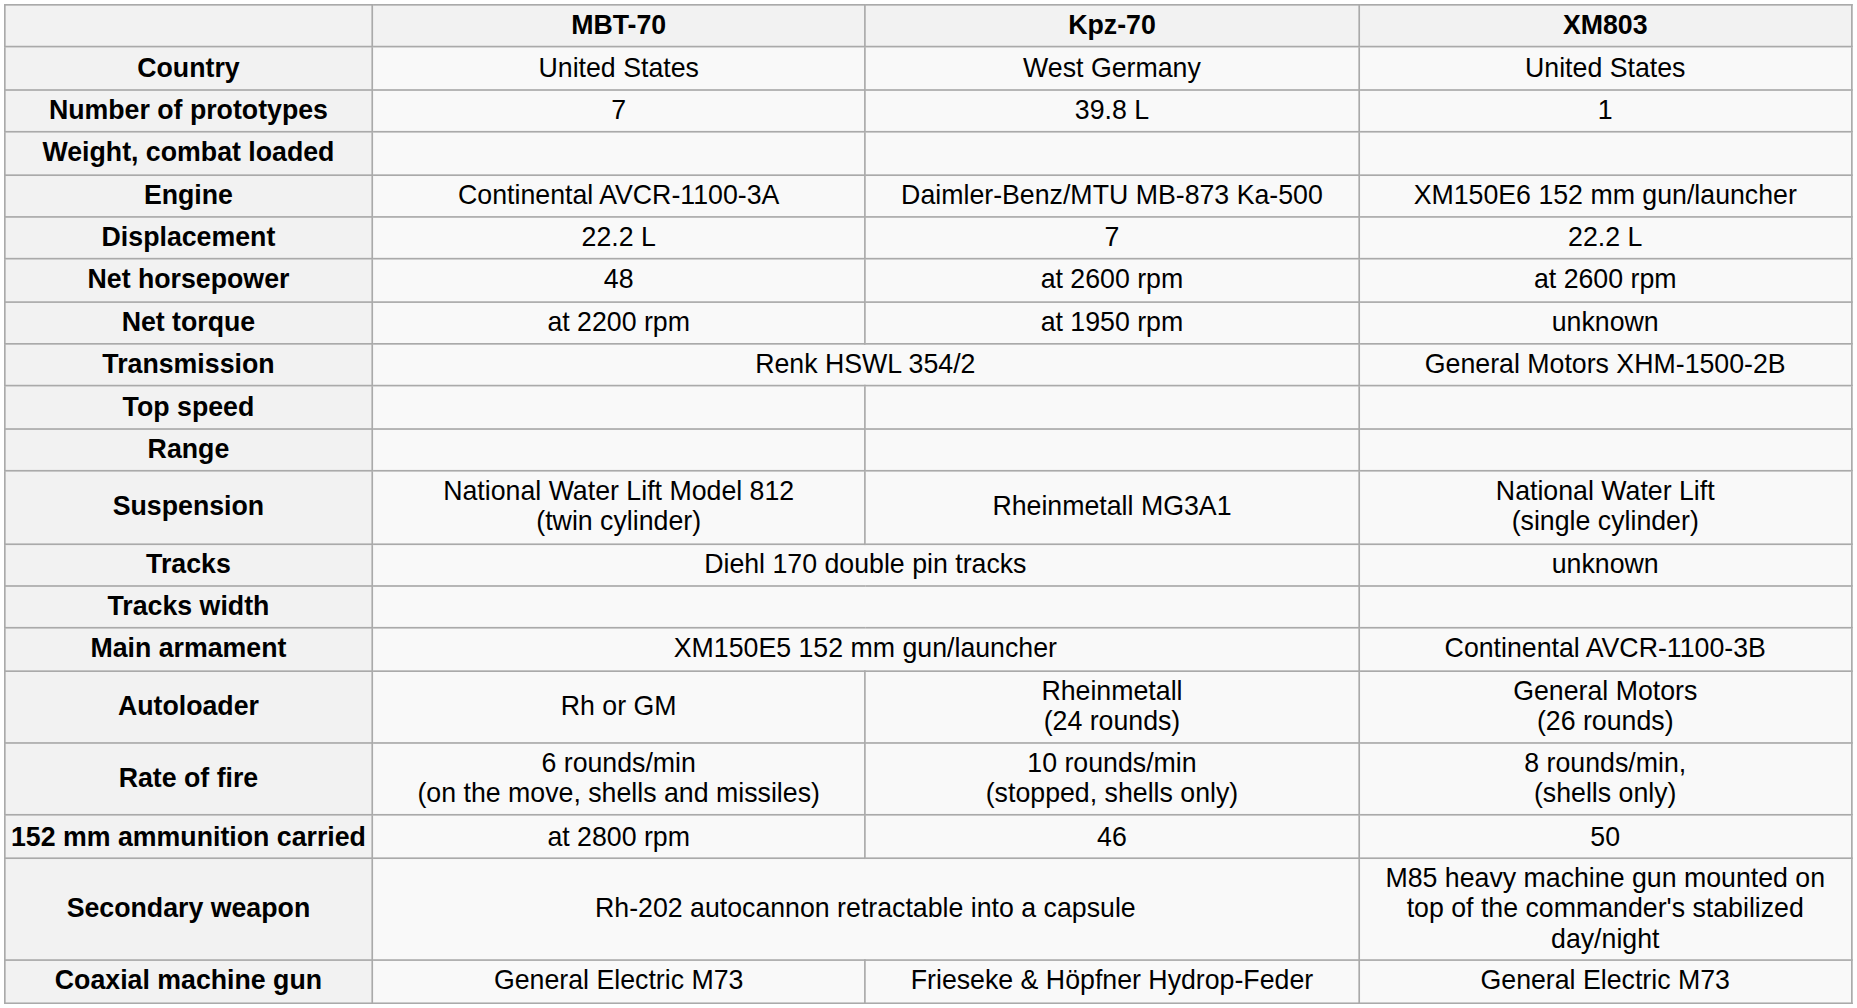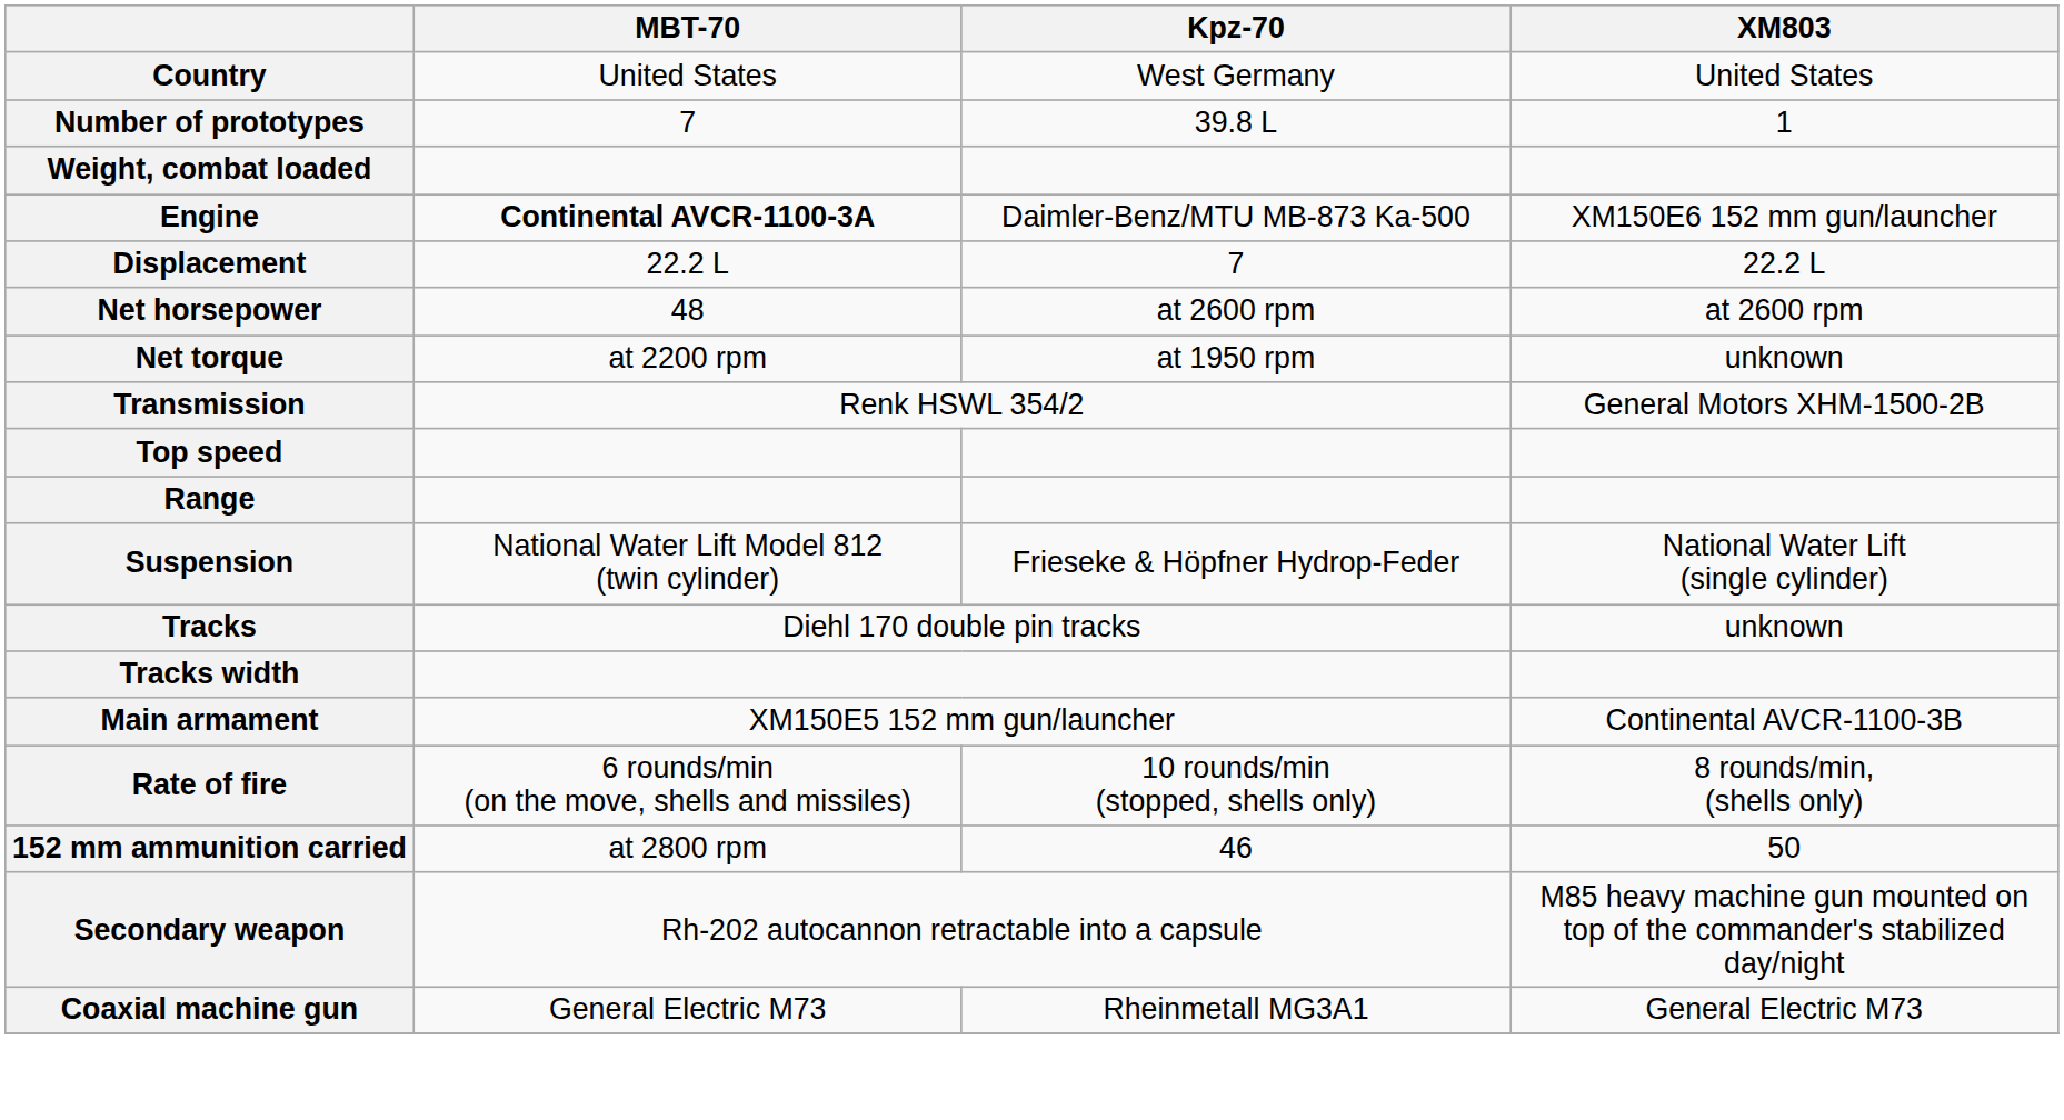Engine | MBT-70: normal -> bold
Suspension | Kpz-70: Rheinmetall MG3A1 -> Frieseke & Höpfner Hydrop-Feder
- row: Autoloader | Rh or GM | Rheinmetall (24 rounds) | General Motors (26 rounds)
Coaxial machine gun | Kpz-70: Frieseke & Höpfner Hydrop-Feder -> Rheinmetall MG3A1
